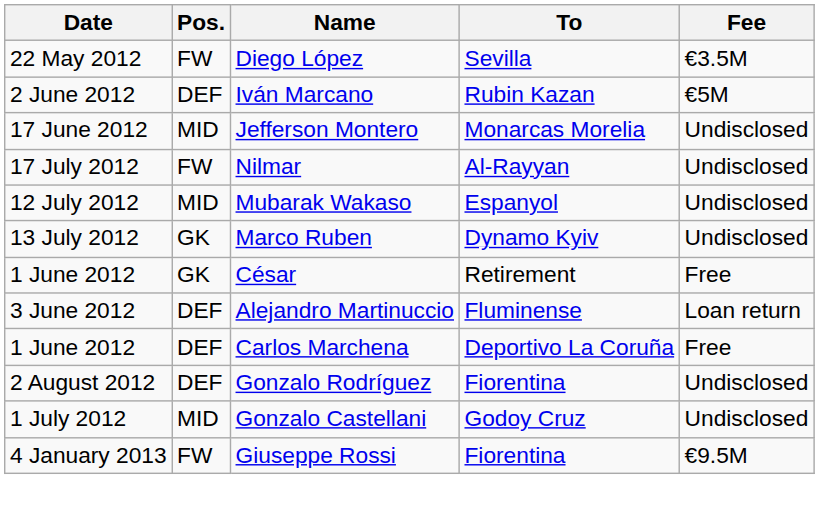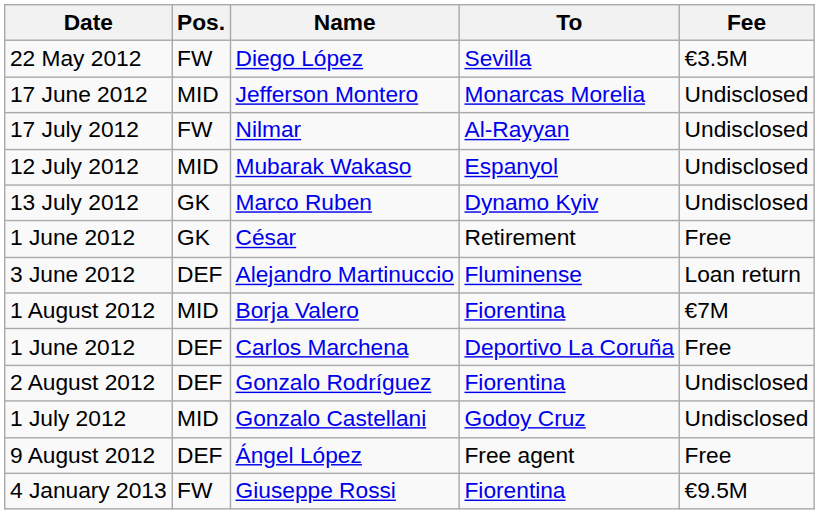- row: 2 June 2012 | DEF | Iván Marcano | Rubin Kazan | €5M
+ row: 1 August 2012 | MID | Borja Valero | Fiorentina | €7M
+ row: 9 August 2012 | DEF | Ángel López | Free agent | Free
